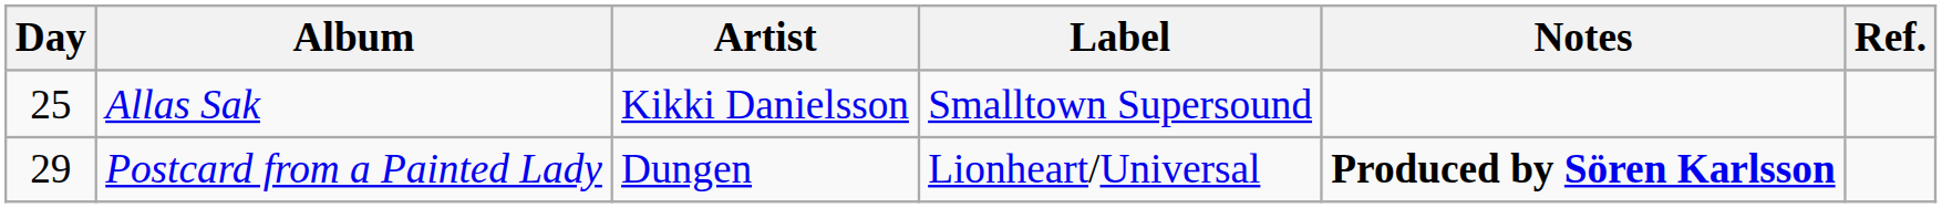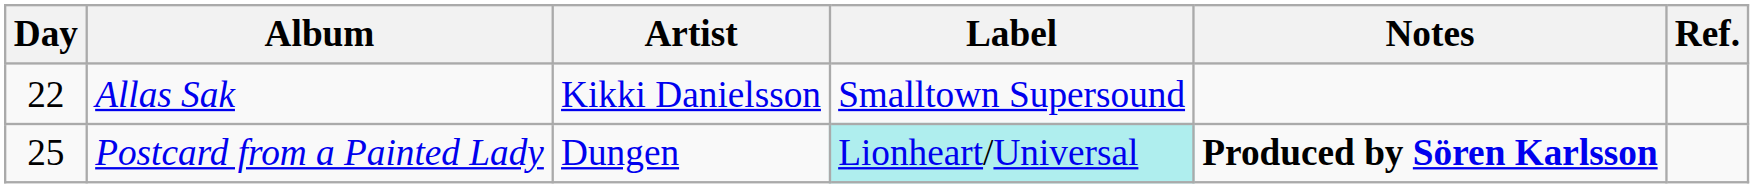Allas Sak | Day: 25 -> 22
Postcard from a Painted Lady | Day: 29 -> 25
Postcard from a Painted Lady | Label: no background -> paleturquoise background
